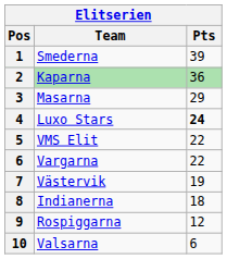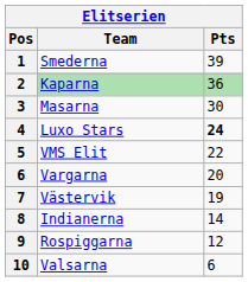Masarna | Pts: 29 -> 30
Vargarna | Pts: 22 -> 20
Indianerna | Pts: 18 -> 14
